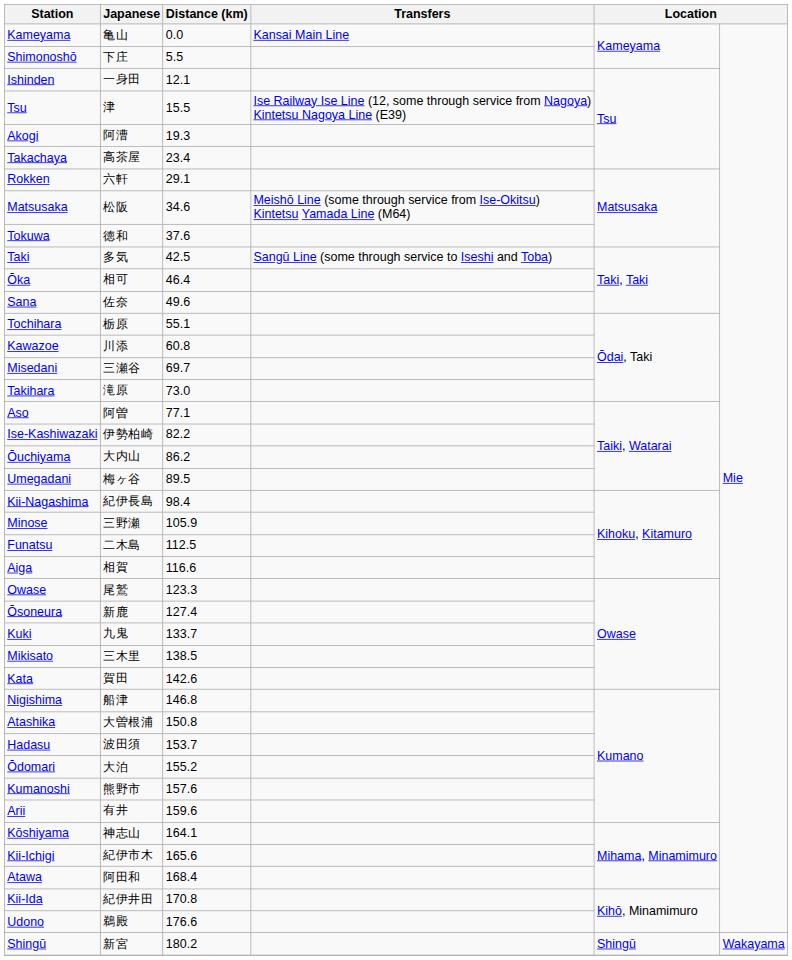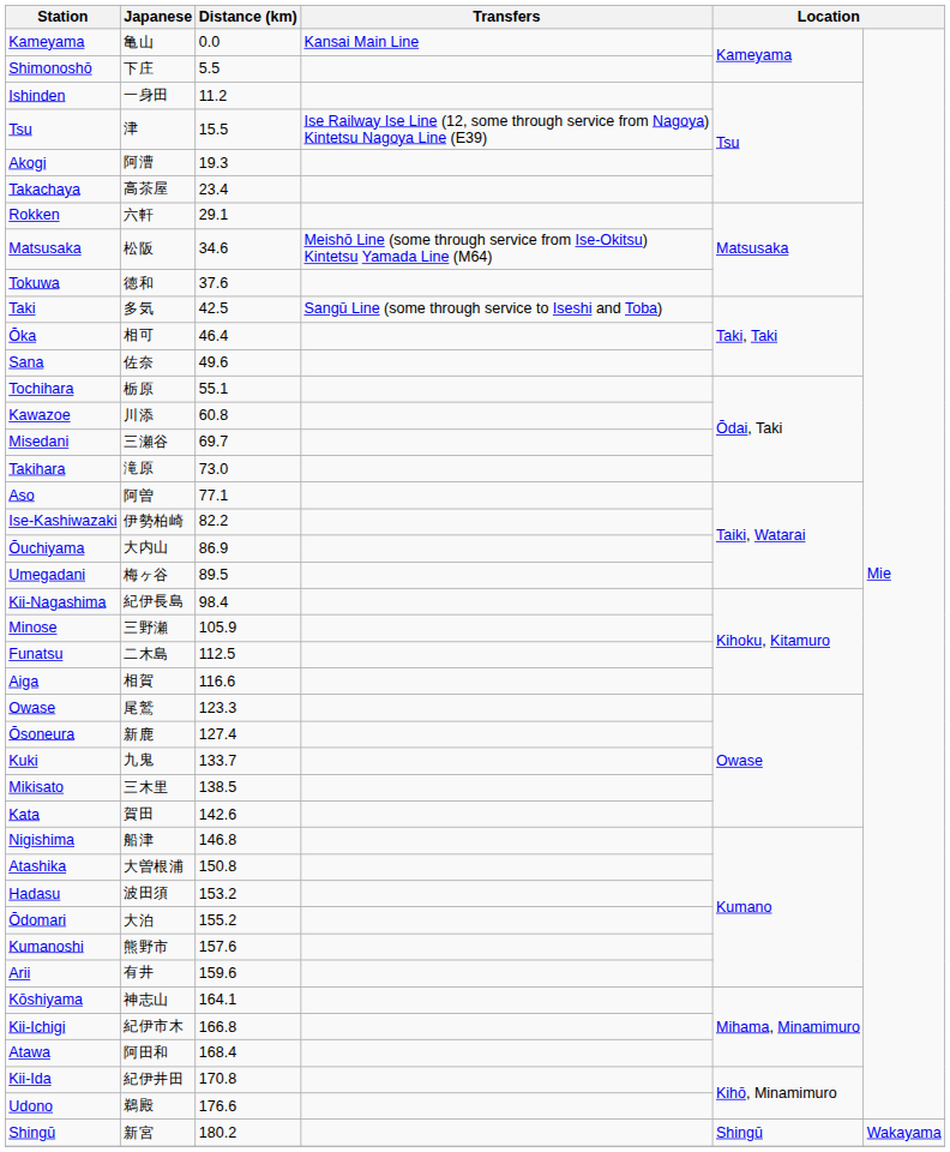Ishinden | Distance (km): 12.1 -> 11.2
Ōuchiyama | Distance (km): 86.2 -> 86.9
Hadasu | Distance (km): 153.7 -> 153.2
Kii-Ichigi | Distance (km): 165.6 -> 166.8
